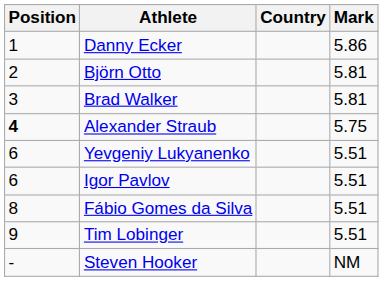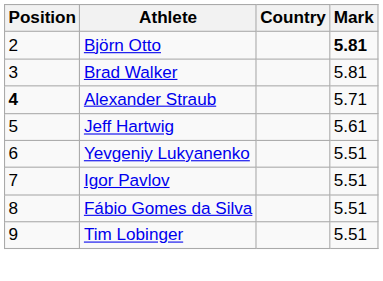- row: 1 | Danny Ecker | 5.86
Björn Otto | Mark: normal -> bold
Alexander Straub | Mark: 5.75 -> 5.71
+ row: 5 | Jeff Hartwig | 5.61
Igor Pavlov | Position: 6 -> 7
- row: - | Steven Hooker | NM
